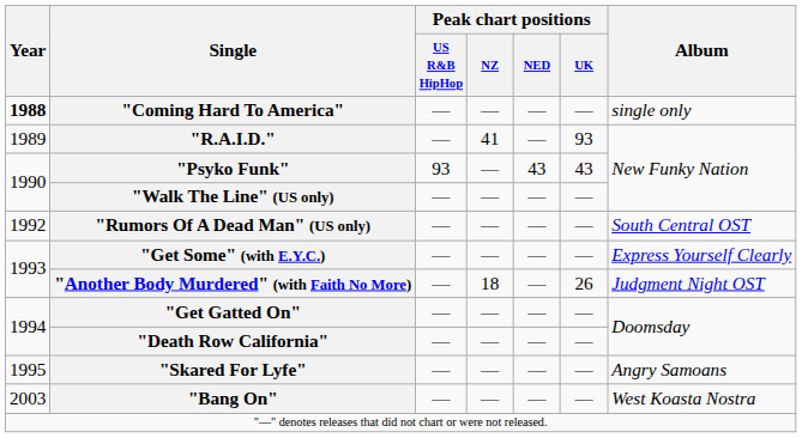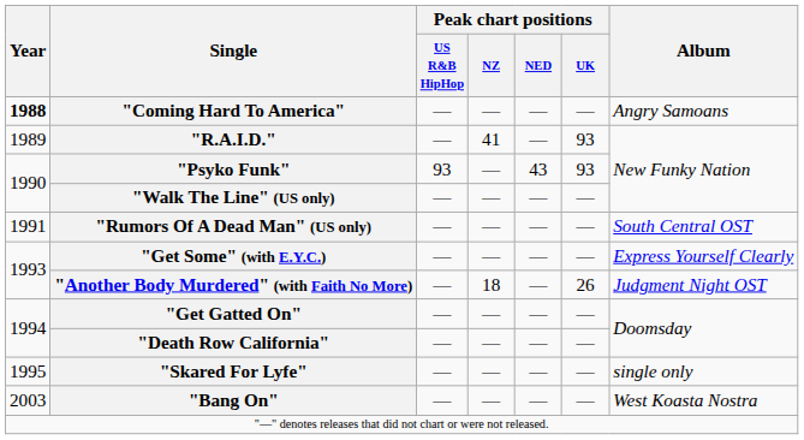"Coming Hard To America" | Album: single only -> Angry Samoans
"Psyko Funk" | Peak chart positions / UK: 43 -> 93
"Rumors Of A Dead Man" (US only) | Year: 1992 -> 1991
"Skared For Lyfe" | Album: Angry Samoans -> single only
